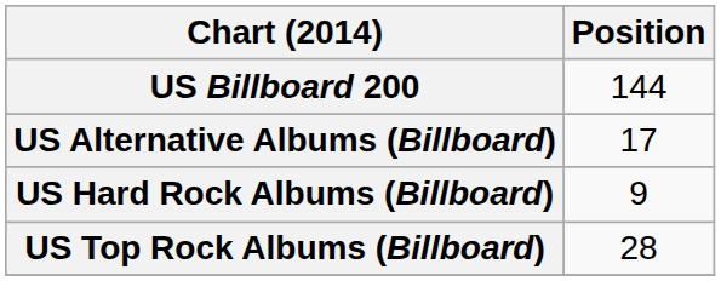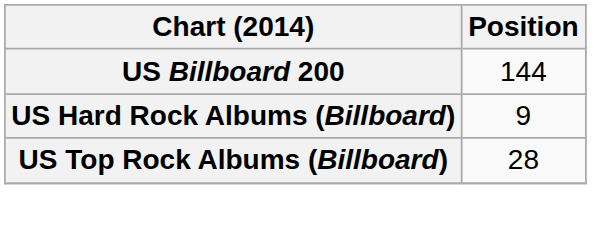- row: US Alternative Albums (Billboard) | 17
